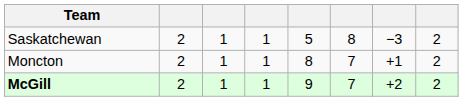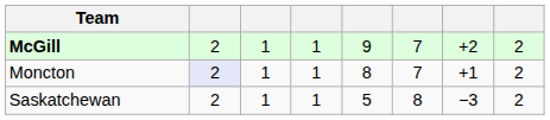rows swapped: McGill <-> Saskatchewan
Moncton | column 2: no background -> lavender background
